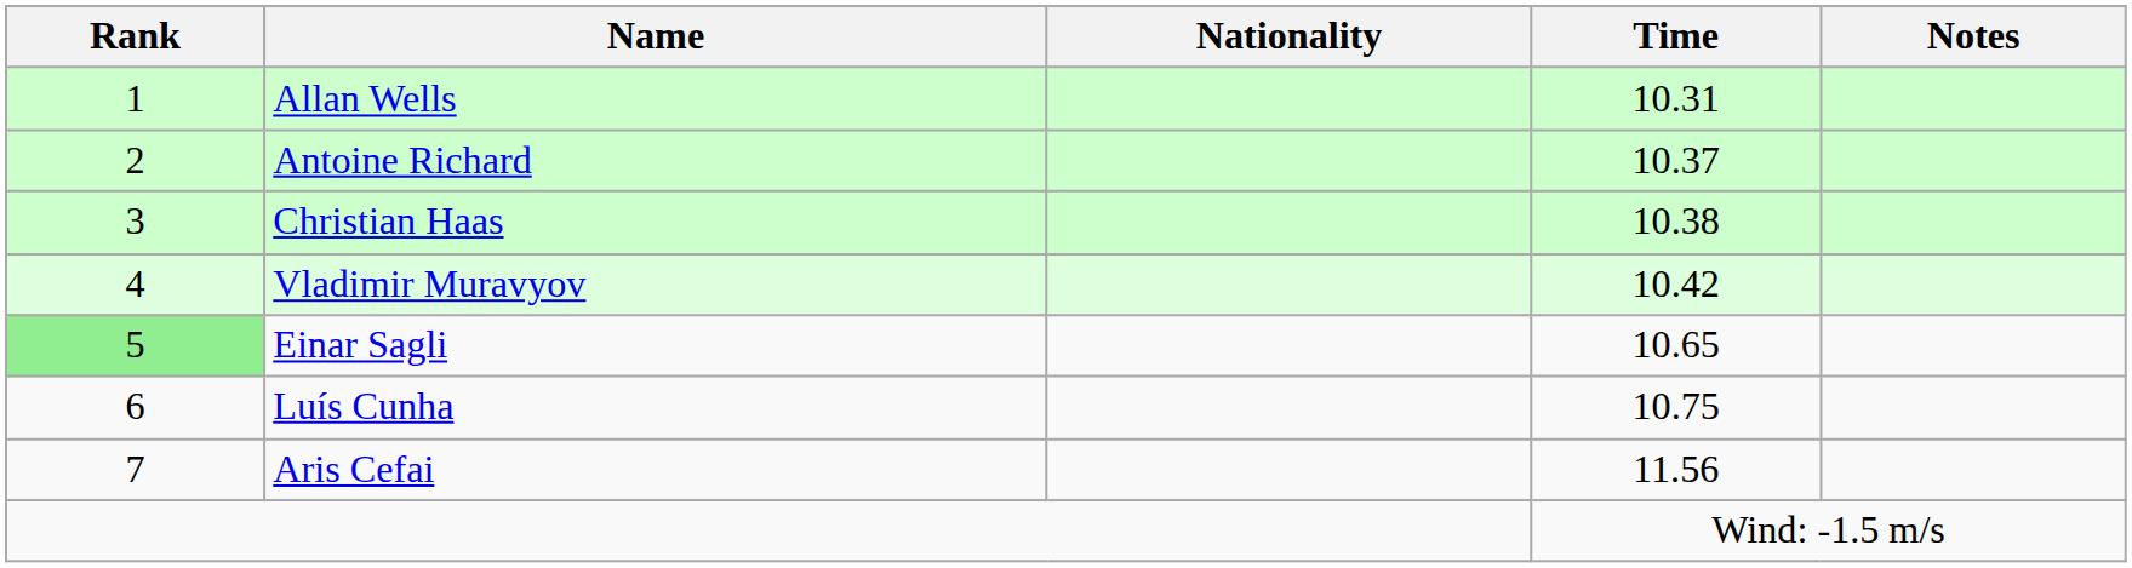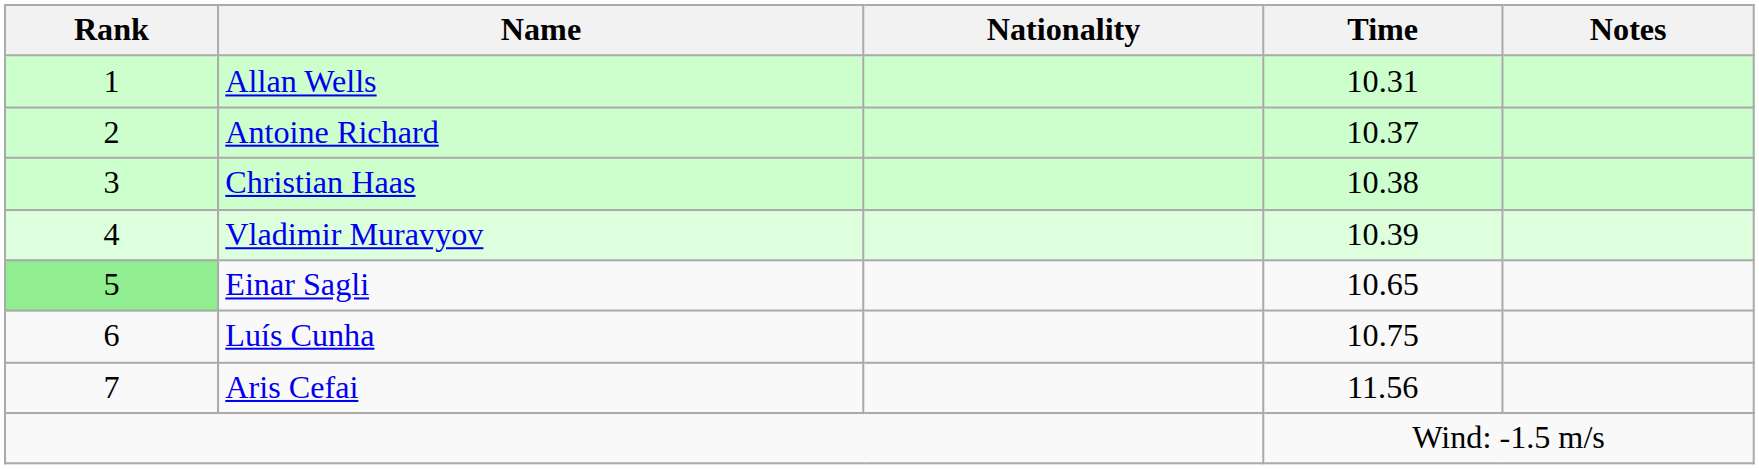Vladimir Muravyov | Time: 10.42 -> 10.39
